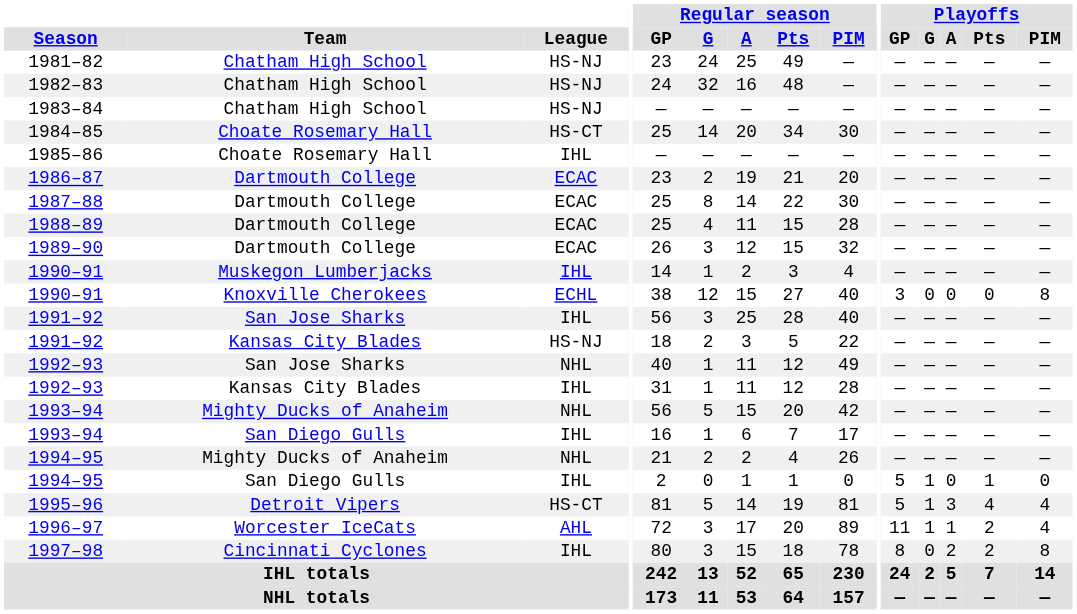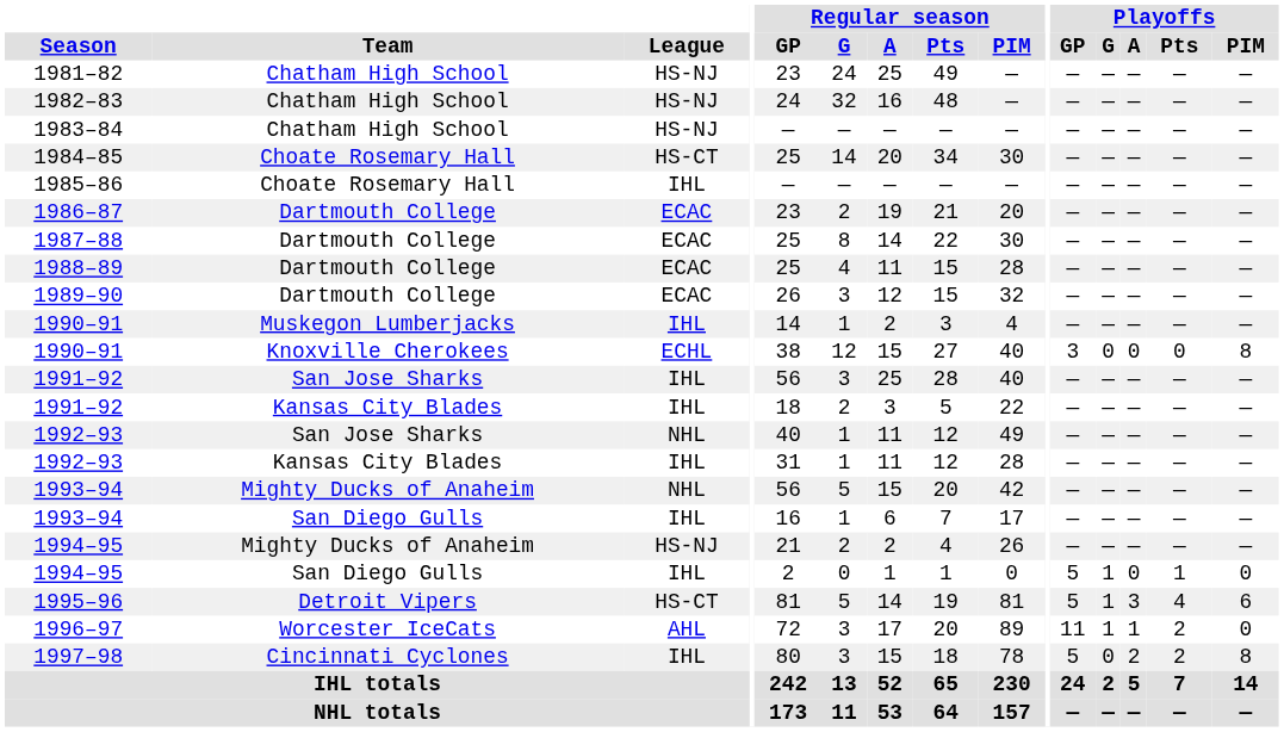1991–92 / Kansas City Blades | League: HS-NJ -> IHL
1994–95 / Mighty Ducks of Anaheim | League: NHL -> HS-NJ
1995–96 | Playoffs / PIM: 4 -> 6
1996–97 | Playoffs / PIM: 4 -> 0
1997–98 | Playoffs / GP: 8 -> 5
